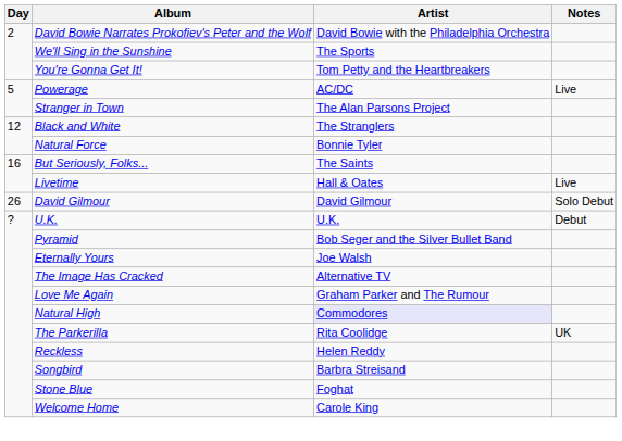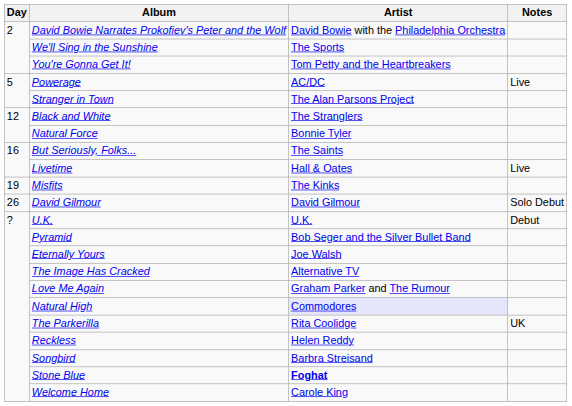+ row: 19 | Misfits | The Kinks
Stone Blue | Artist: normal -> bold
